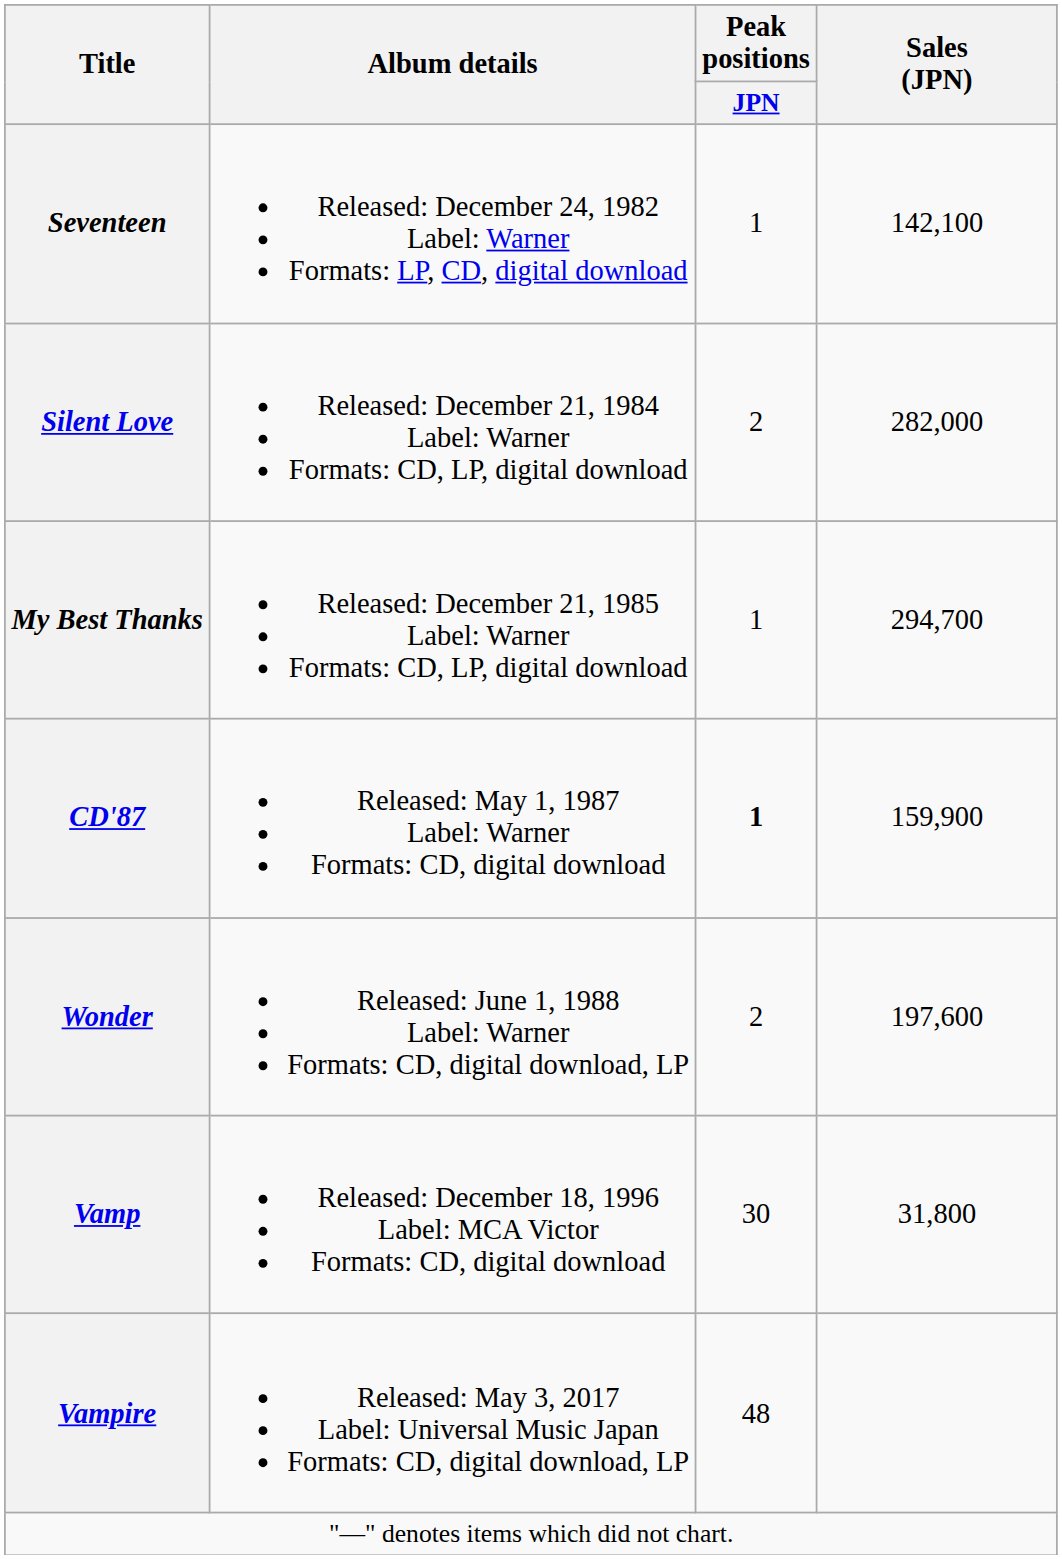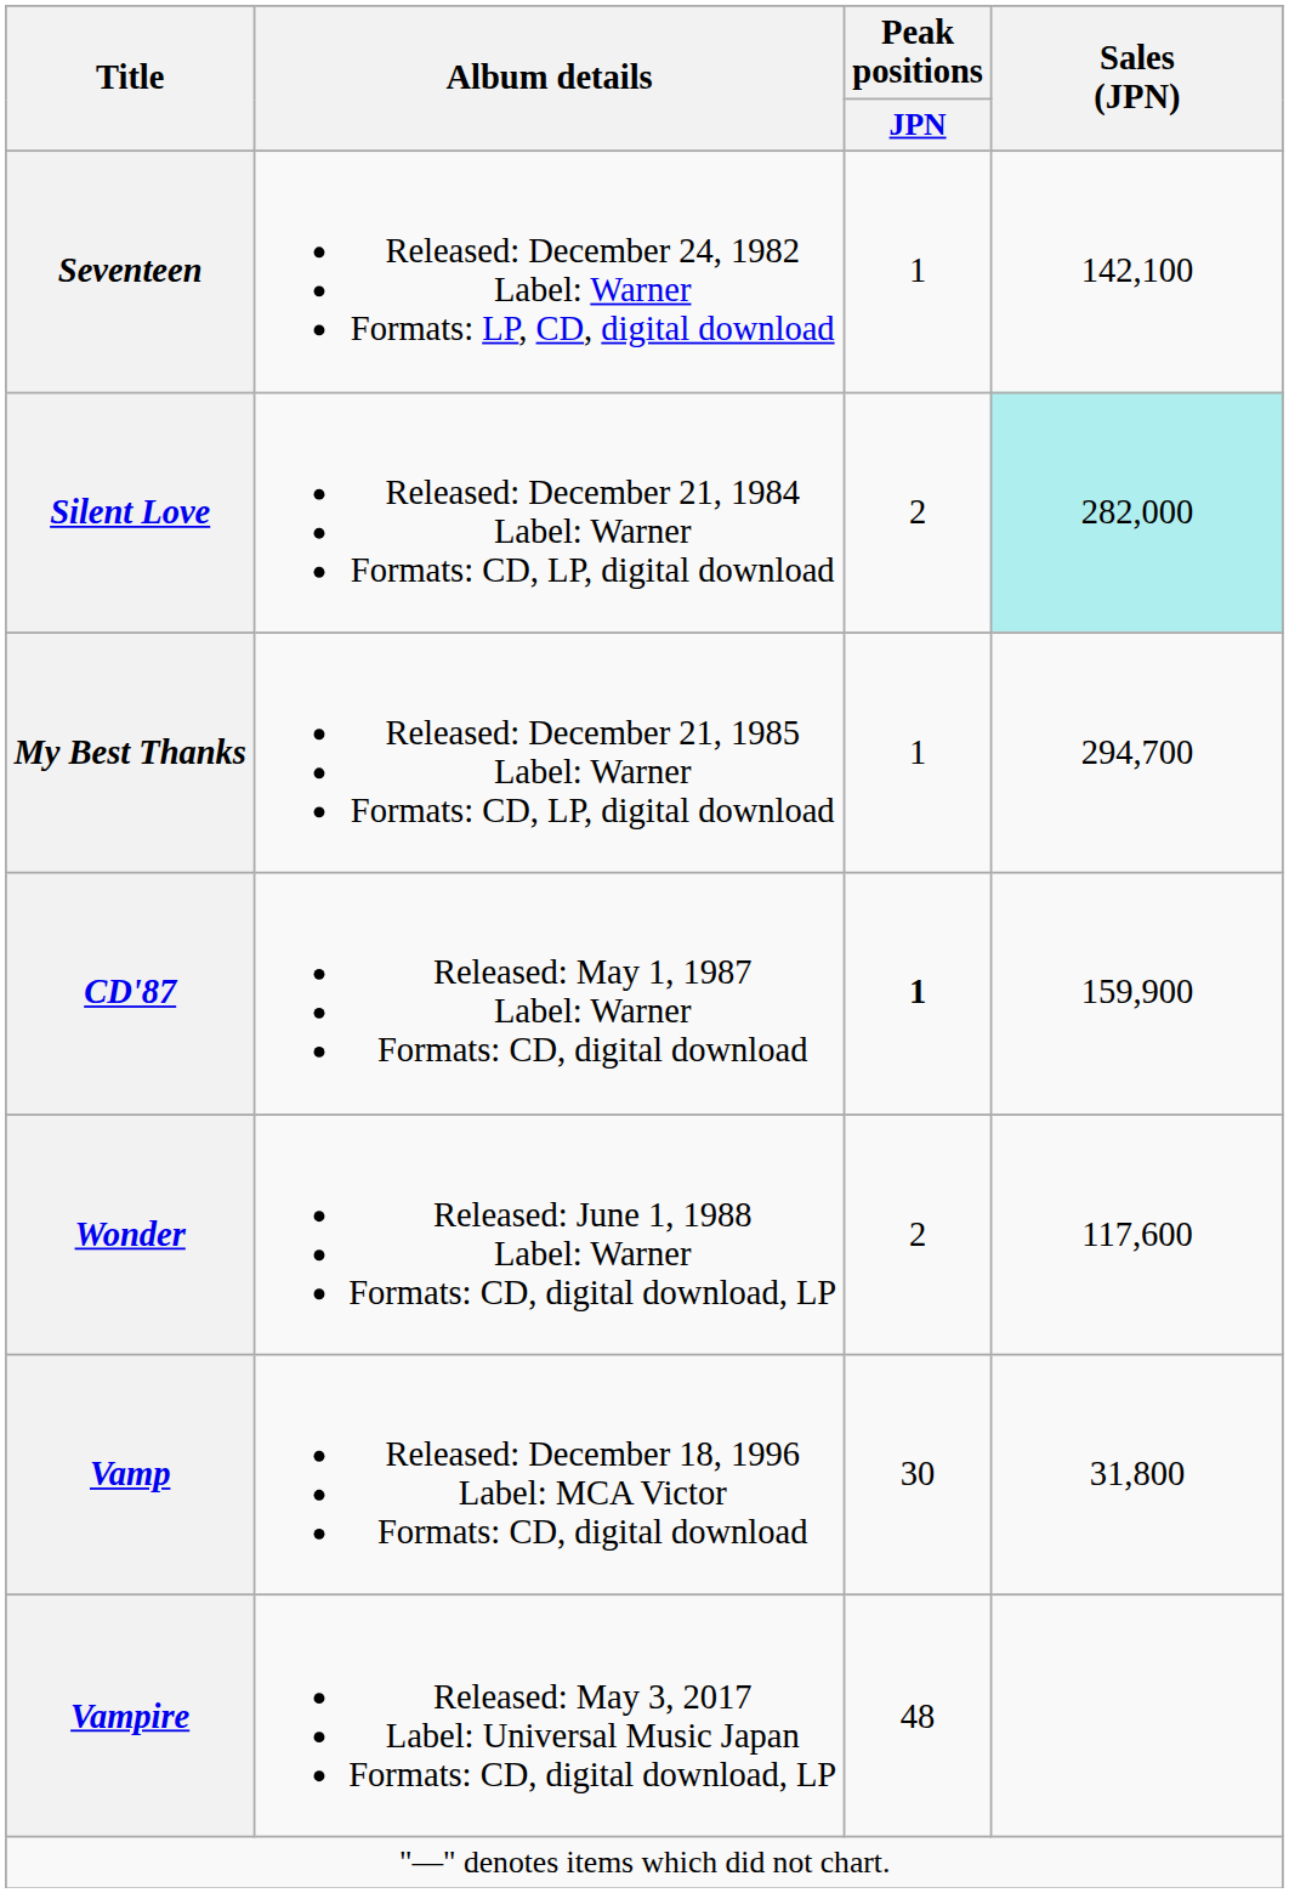Silent Love | Sales (JPN): no background -> paleturquoise background
Wonder | Sales (JPN): 197,600 -> 117,600
